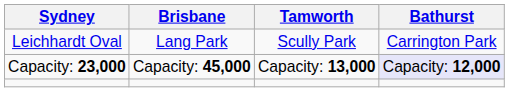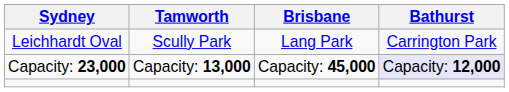columns swapped: Brisbane <-> Tamworth
